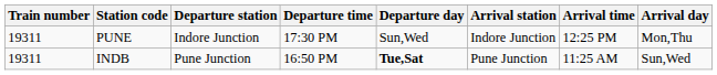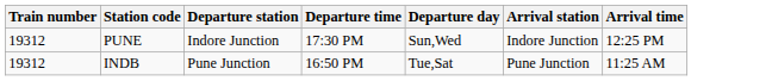- column: Arrival day | Mon,Thu | Sun,Wed
PUNE | Train number: 19311 -> 19312
INDB | Train number: 19311 -> 19312
INDB | Departure day: bold -> normal
